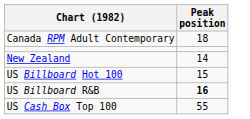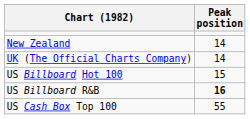- row: Canada RPM Adult Contemporary | 18
+ row: UK (The Official Charts Company) | 14
